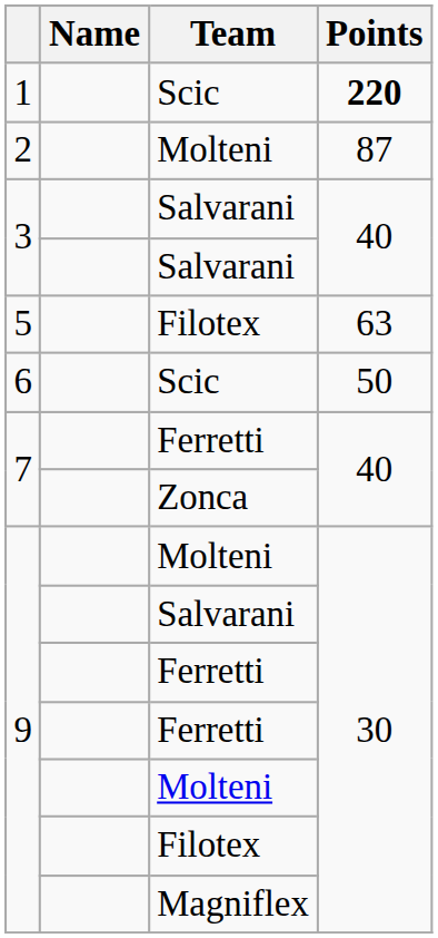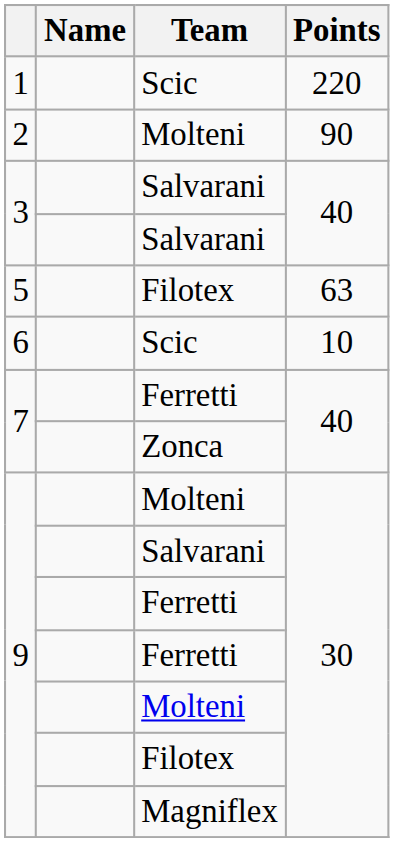1 | Points: bold -> normal
2 | Points: 87 -> 90
6 | Points: 50 -> 10
